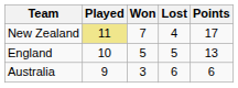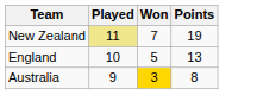- column: Lost | 4 | 5 | 6
New Zealand | Points: 17 -> 19
Australia | Won: no background -> gold background
Australia | Points: 6 -> 8
